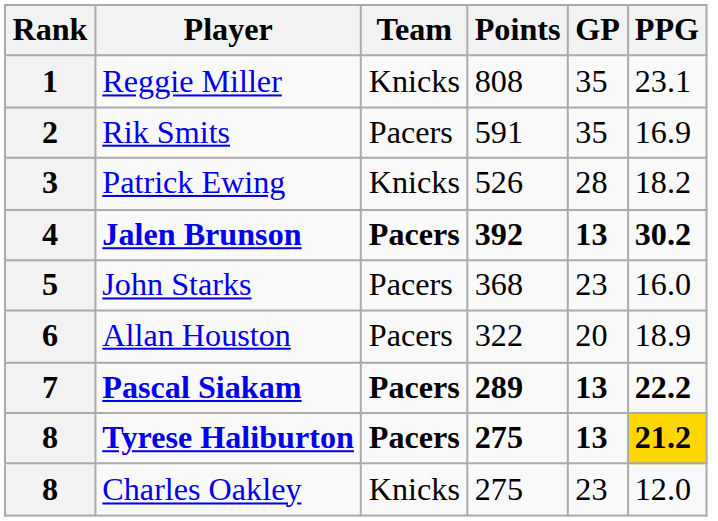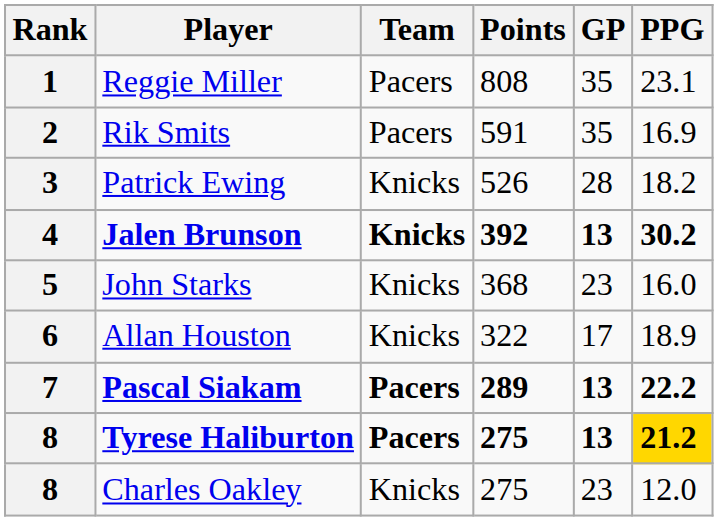Reggie Miller | Team: Knicks -> Pacers
Jalen Brunson | Team: Pacers -> Knicks
John Starks | Team: Pacers -> Knicks
Allan Houston | Team: Pacers -> Knicks
Allan Houston | GP: 20 -> 17
